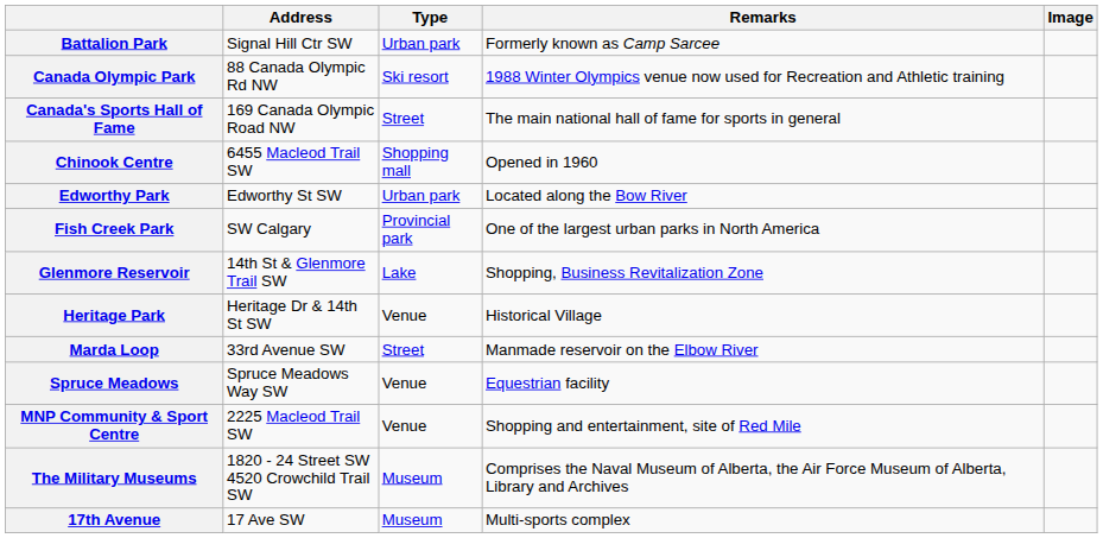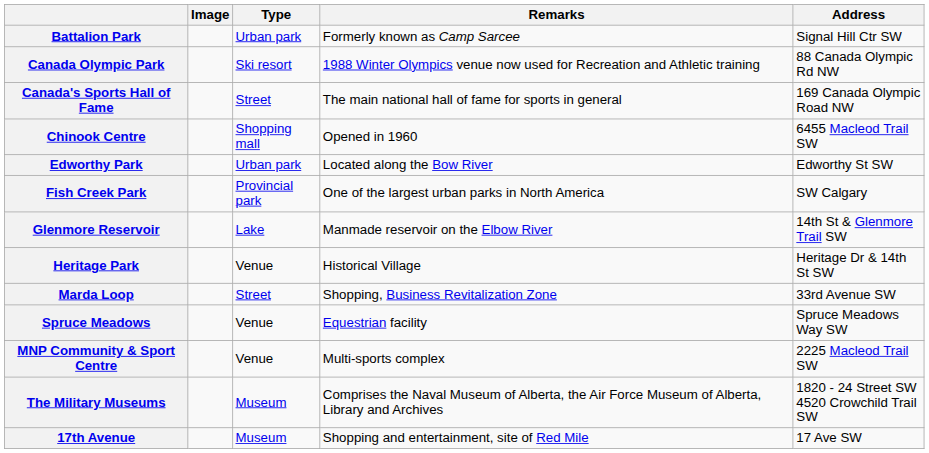columns swapped: Address <-> Image
Glenmore Reservoir | Remarks: Shopping, Business Revitalization Zone -> Manmade reservoir on the Elbow River
Marda Loop | Remarks: Manmade reservoir on the Elbow River -> Shopping, Business Revitalization Zone
MNP Community & Sport Centre | Remarks: Shopping and entertainment, site of Red Mile -> Multi-sports complex
17th Avenue | Remarks: Multi-sports complex -> Shopping and entertainment, site of Red Mile
